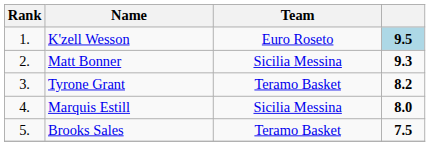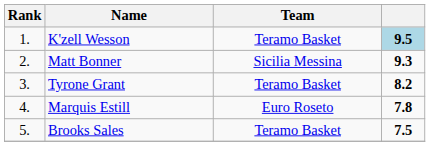K'zell Wesson | Team: Euro Roseto -> Teramo Basket
Marquis Estill | Team: Sicilia Messina -> Euro Roseto
Marquis Estill | column 4: 8.0 -> 7.8
